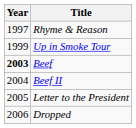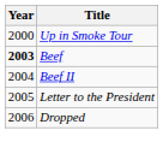- row: 1997 | Rhyme & Reason
Up in Smoke Tour | Year: 1999 -> 2000
